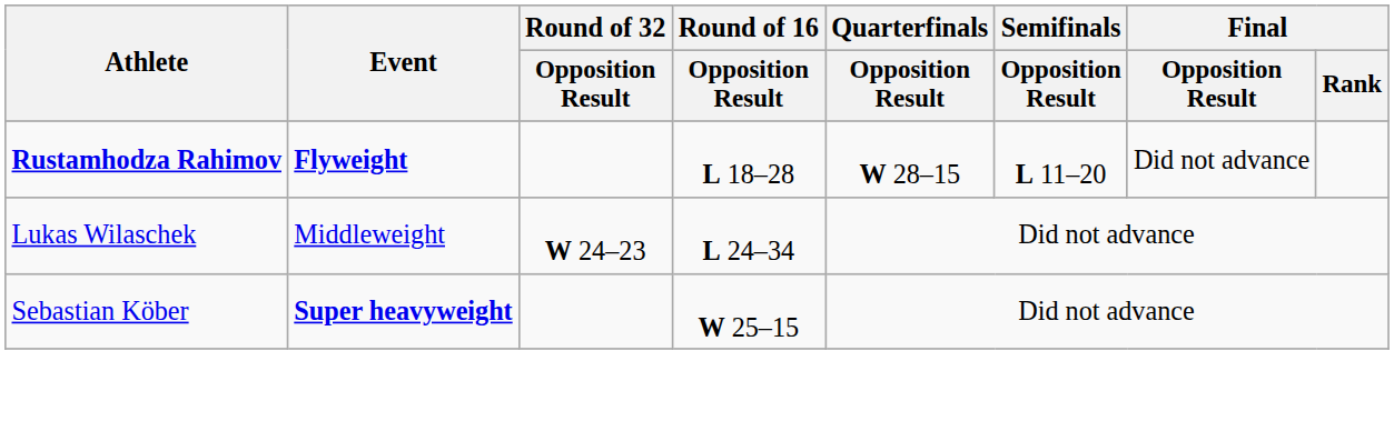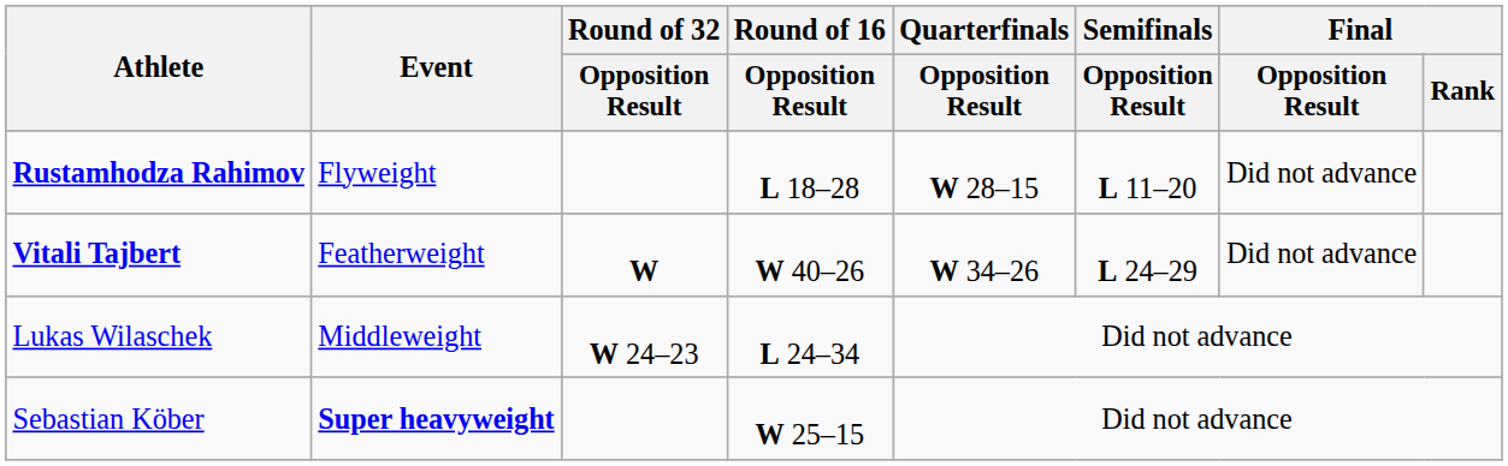Rustamhodza Rahimov | Event: bold -> normal
+ row: Vitali Tajbert | Featherweight | W | W 40–26 | W 34–26 | L 24–29 | Did not advance
